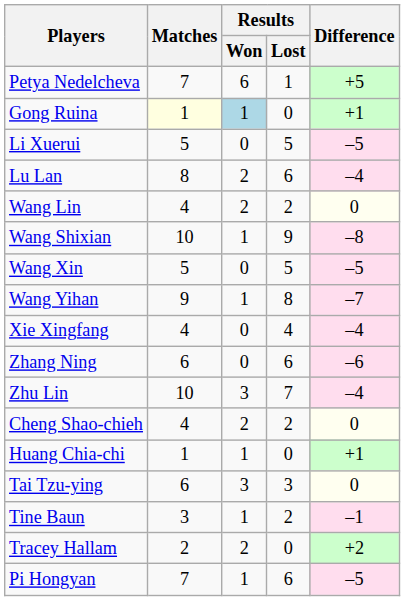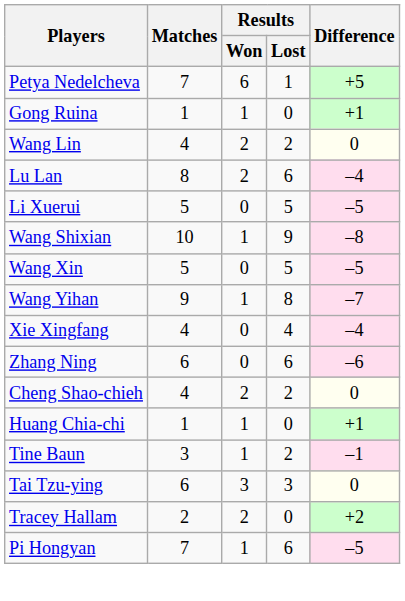Gong Ruina | Matches: lightyellow background -> no background
Gong Ruina | Results / Won: lightblue background -> no background
rows swapped: Li Xuerui <-> Wang Lin
- row: Zhu Lin | 10 | 3 | 7 | –4
rows swapped: Tai Tzu-ying <-> Tine Baun
